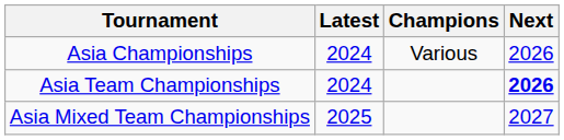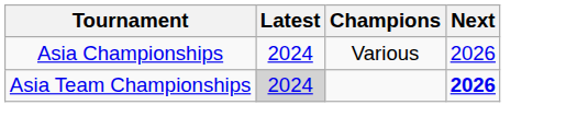Asia Team Championships | Latest: no background -> lightgrey background
- row: Asia Mixed Team Championships | 2025 | 2027
